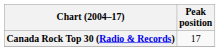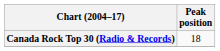Canada Rock Top 30 (Radio & Records) | Peak position: 17 -> 18
